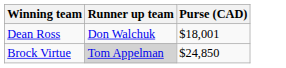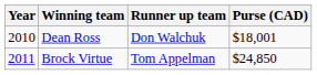+ column: Year | 2010 | 2011
Brock Virtue | Runner up team: lightgrey background -> no background
